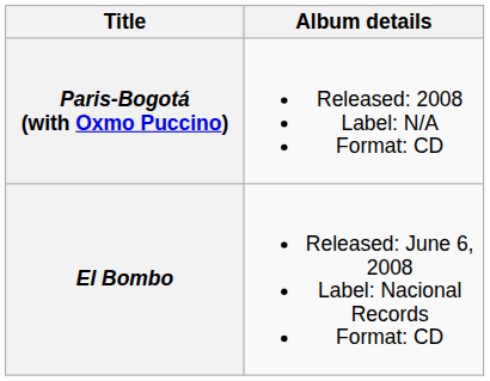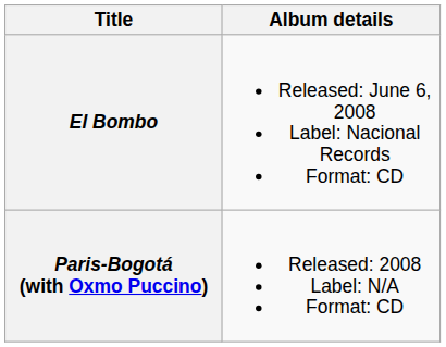rows swapped: El Bombo <-> Paris-Bogotá (with Oxmo Puccino)
